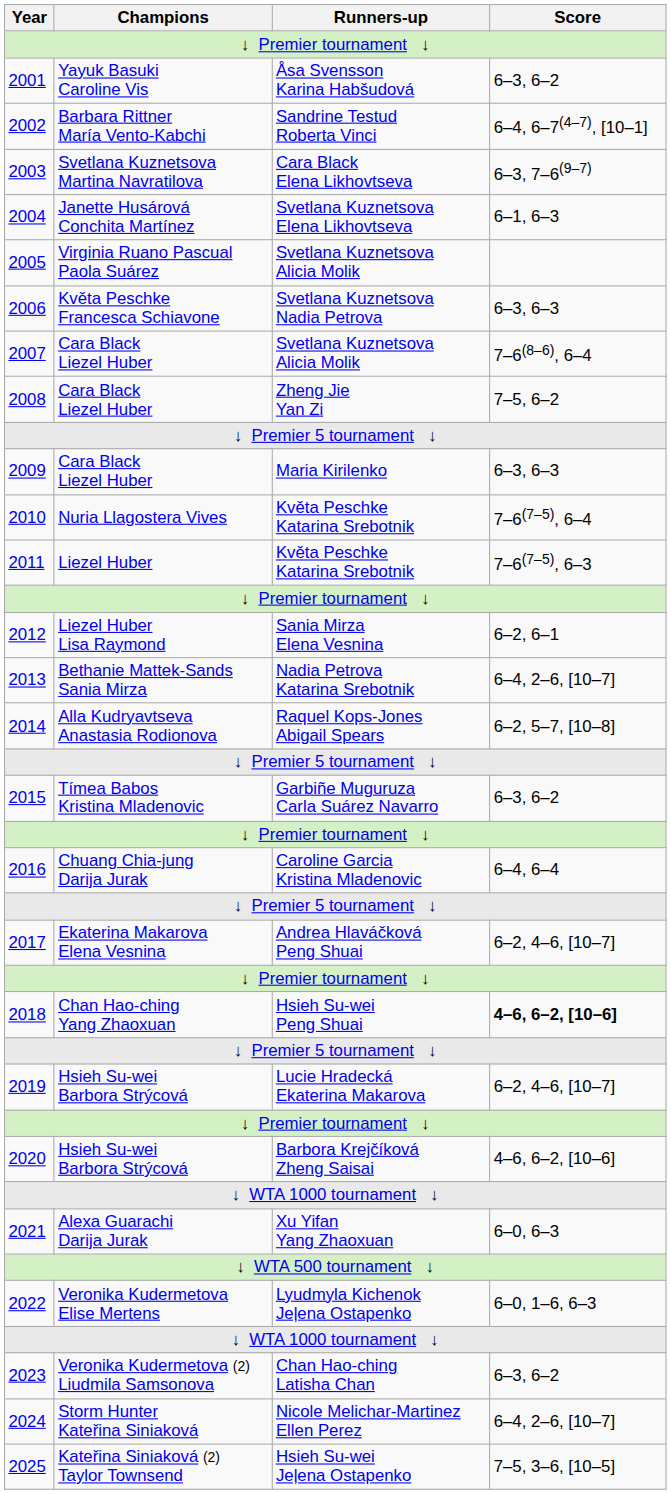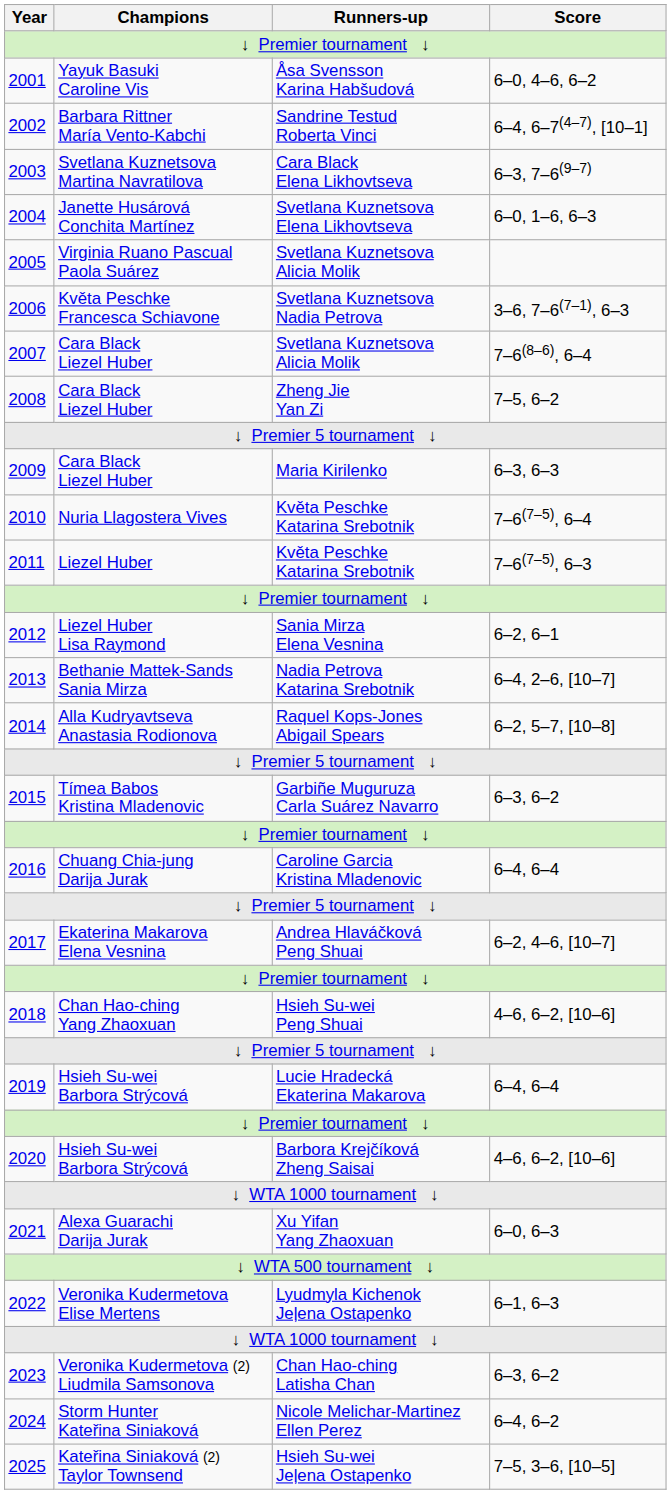2001 | Score: 6–3, 6–2 -> 6–0, 4–6, 6–2
2004 | Score: 6–1, 6–3 -> 6–0, 1–6, 6–3
2006 | Score: 6–3, 6–3 -> 3–6, 7–6(7–1), 6–3
2018 | Score: bold -> normal
2019 | Score: 6–2, 4–6, [10–7] -> 6–4, 6–4
2022 | Score: 6–0, 1–6, 6–3 -> 6–1, 6–3
2024 | Score: 6–4, 2–6, [10–7] -> 6–4, 6–2
